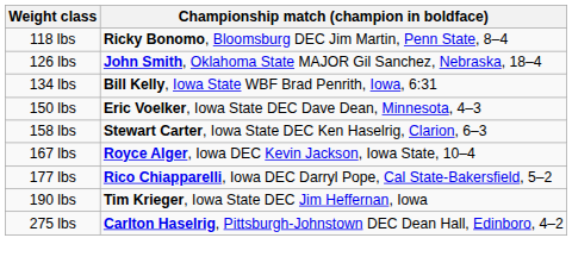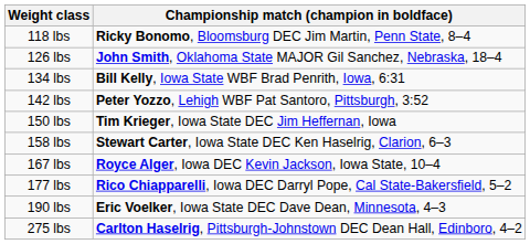+ row: 142 lbs | Peter Yozzo, Lehigh WBF Pat Santoro, Pittsburgh, 3:52
150 lbs | Championship match (champion in boldface): Eric Voelker, Iowa State DEC Dave Dean, Minnesota, 4–3 -> Tim Krieger, Iowa State DEC Jim Heffernan, Iowa
190 lbs | Championship match (champion in boldface): Tim Krieger, Iowa State DEC Jim Heffernan, Iowa -> Eric Voelker, Iowa State DEC Dave Dean, Minnesota, 4–3
